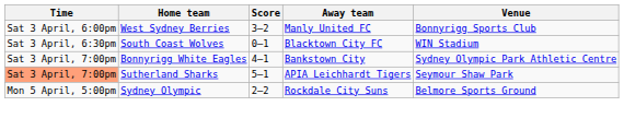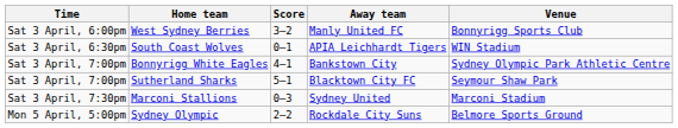South Coast Wolves | Away team: Blacktown City FC -> APIA Leichhardt Tigers
Sutherland Sharks | Time: lightsalmon background -> no background
Sutherland Sharks | Away team: APIA Leichhardt Tigers -> Blacktown City FC
+ row: Sat 3 April, 7:30pm | Marconi Stallions | 0–3 | Sydney United | Marconi Stadium
